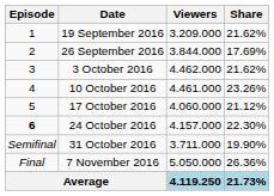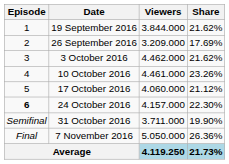19 September 2016 | Viewers: 3.209.000 -> 3.844.000
26 September 2016 | Viewers: 3.844.000 -> 3.209.000
